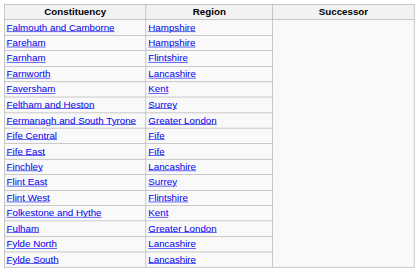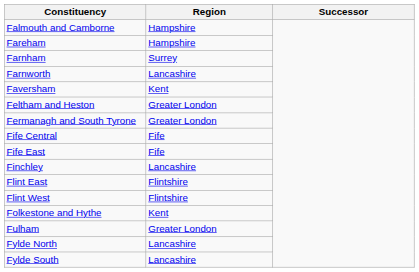Farnham | Region: Flintshire -> Surrey
Feltham and Heston | Region: Surrey -> Greater London
Flint East | Region: Surrey -> Flintshire
